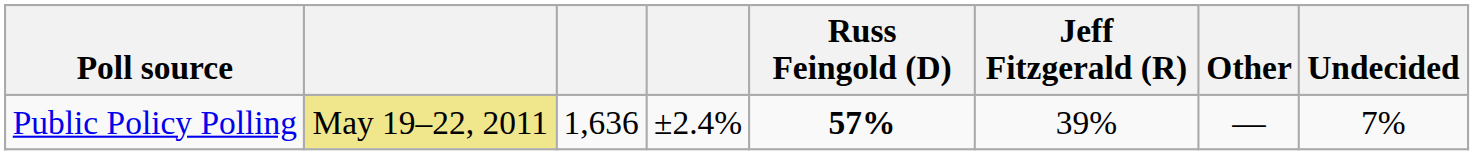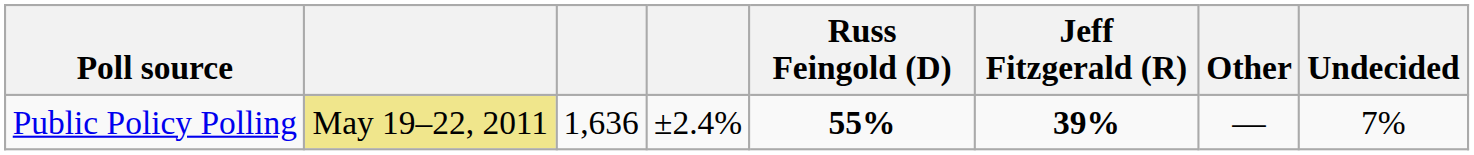Public Policy Polling | Russ Feingold (D): 57% -> 55%
Public Policy Polling | Jeff Fitzgerald (R): normal -> bold
